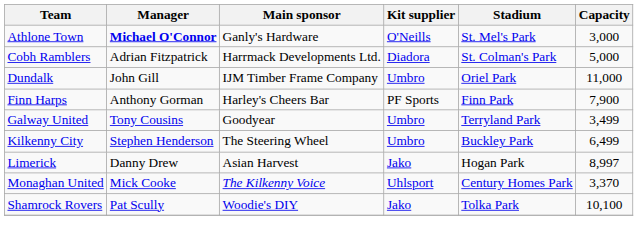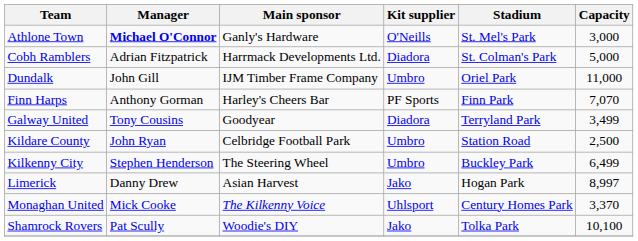Finn Harps | Capacity: 7,900 -> 7,070
Galway United | Kit supplier: Umbro -> Diadora
+ row: Kildare County | John Ryan | Celbridge Football Park | Umbro | Station Road | 2,500
